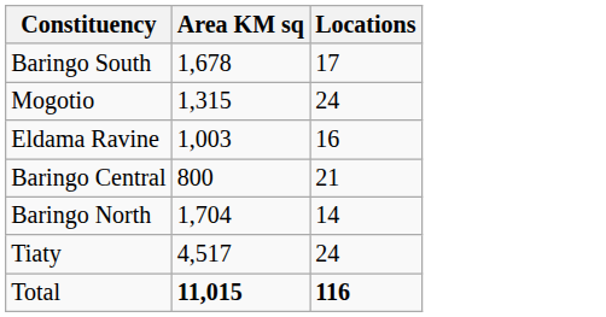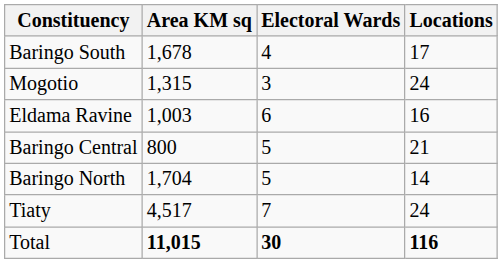+ column: Electoral Wards | 4 | 3 | 6 | 5 | 5 | 7 | 30
